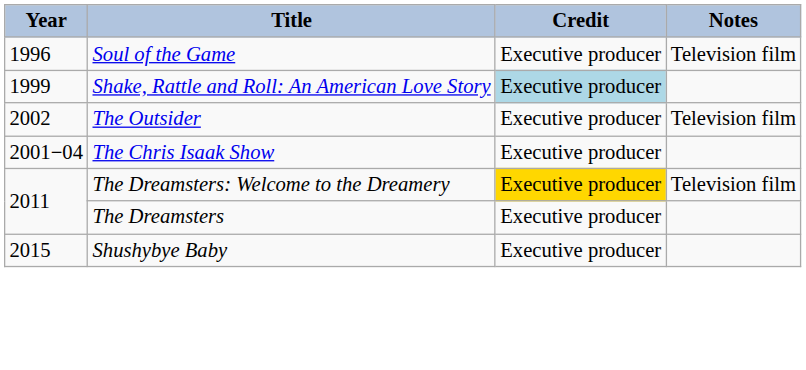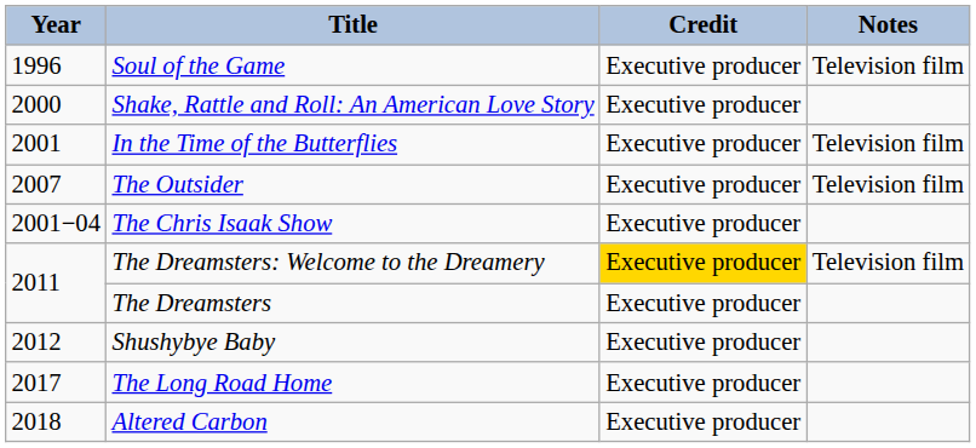Shake, Rattle and Roll: An American Love Story | Year: 1999 -> 2000
Shake, Rattle and Roll: An American Love Story | Credit: lightblue background -> no background
+ row: 2001 | In the Time of the Butterflies | Executive producer | Television film
The Outsider | Year: 2002 -> 2007
Shushybye Baby | Year: 2015 -> 2012
+ row: 2017 | The Long Road Home | Executive producer
+ row: 2018 | Altered Carbon | Executive producer
